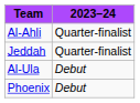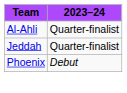- row: Al-Ula | Debut
